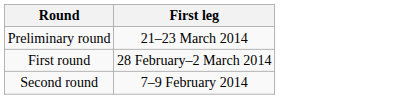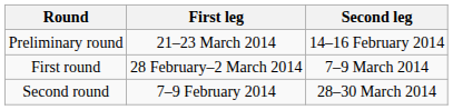+ column: Second leg | 14–16 February 2014 | 7–9 March 2014 | 28–30 March 2014
